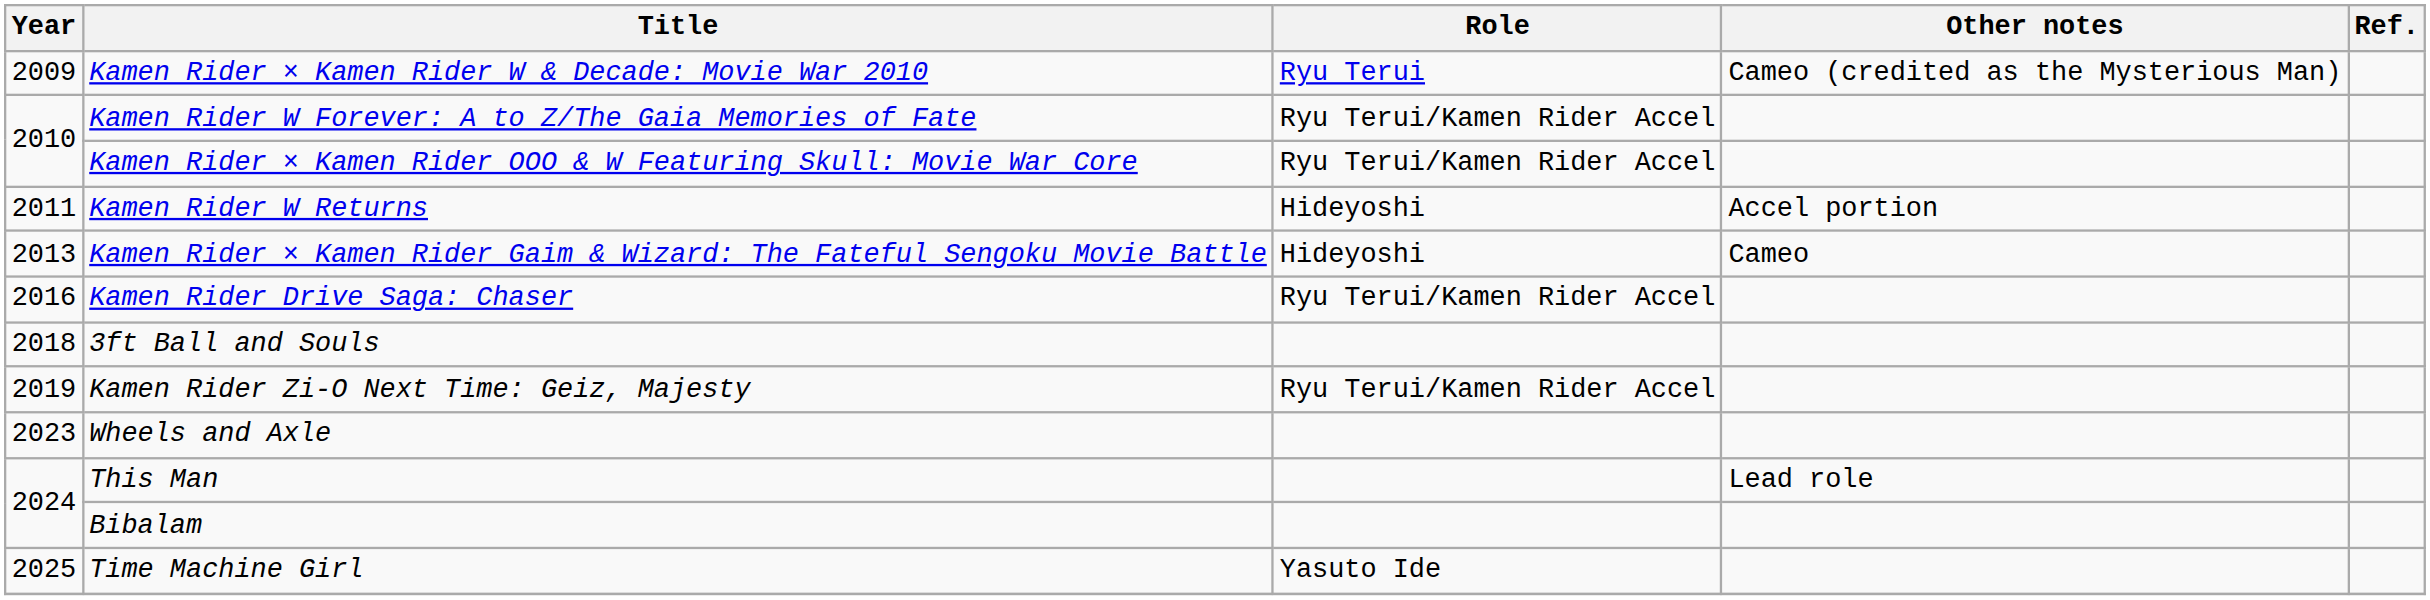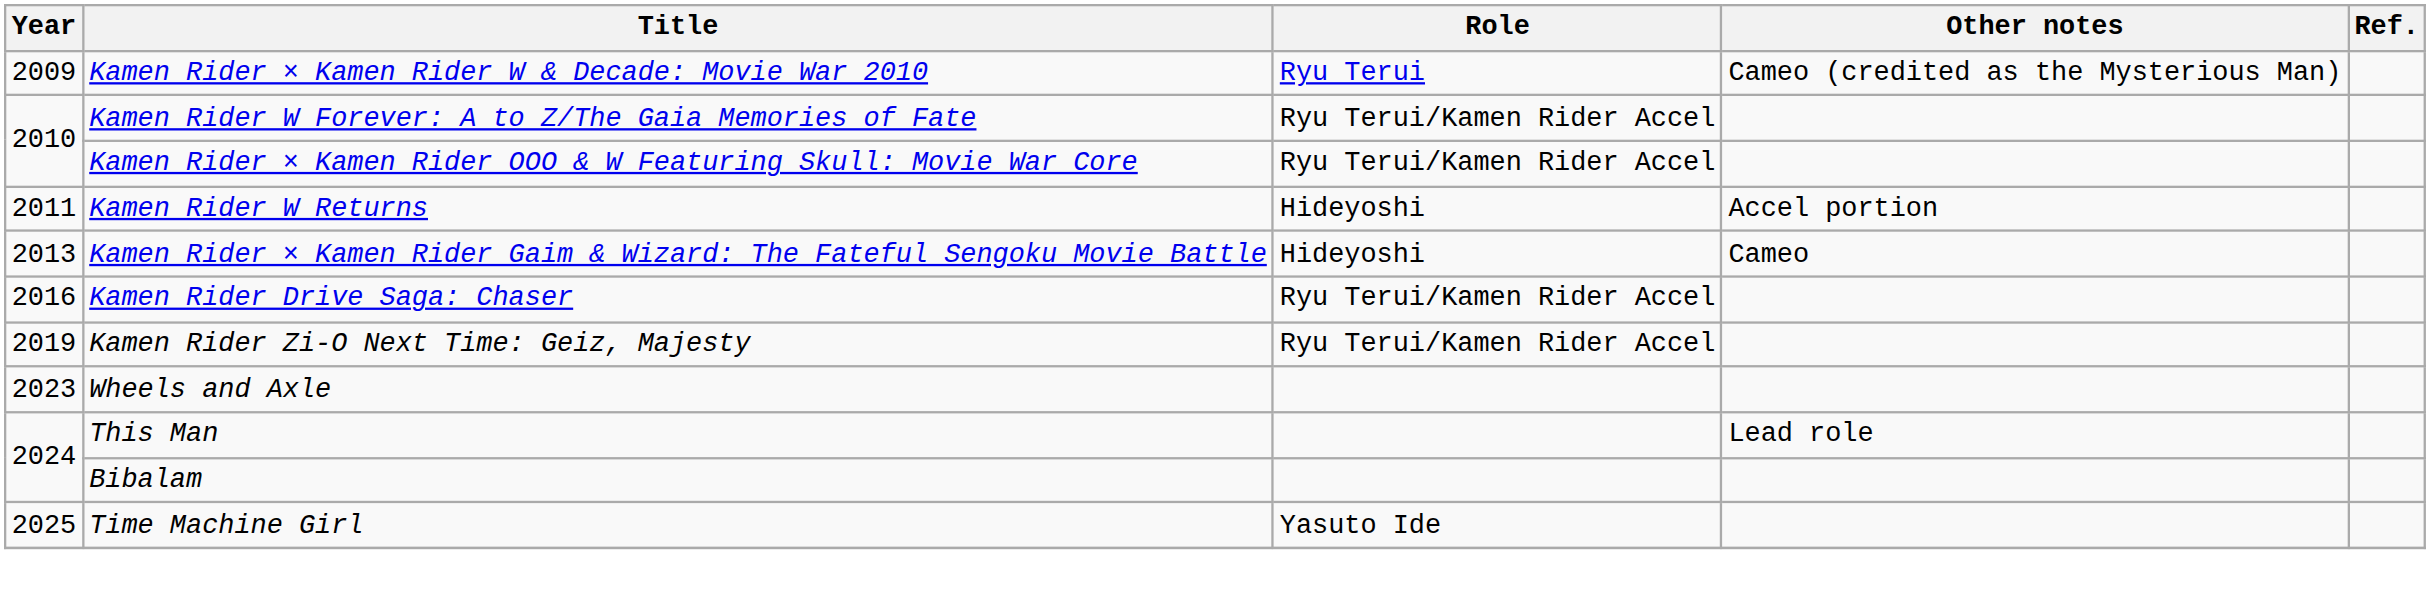- row: 2018 | 3ft Ball and Souls
